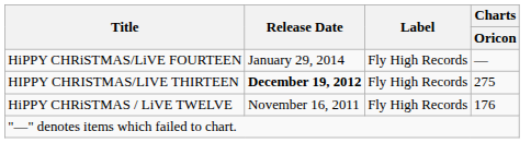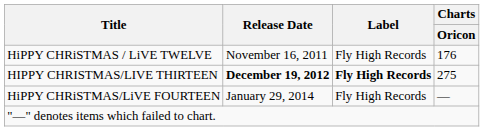rows swapped: HiPPY CHRiSTMAS / LiVE TWELVE <-> HiPPY CHRiSTMAS/LiVE FOURTEEN
HIPPY CHRISTMAS/LIVE THIRTEEN | Label: normal -> bold
